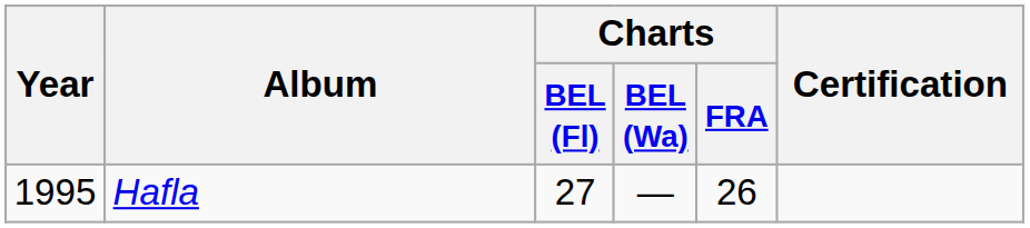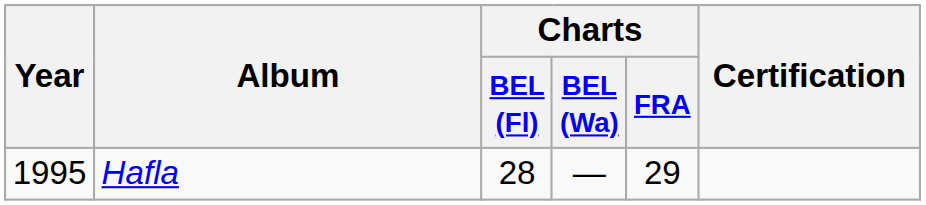Hafla | Charts / BEL (Fl): 27 -> 28
Hafla | Charts / FRA: 26 -> 29
